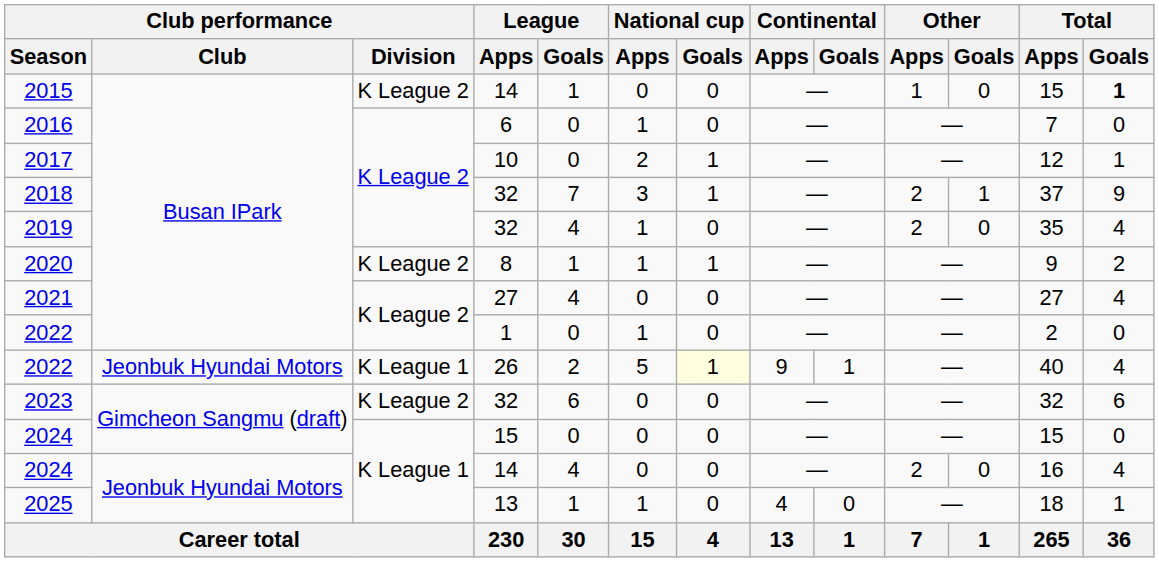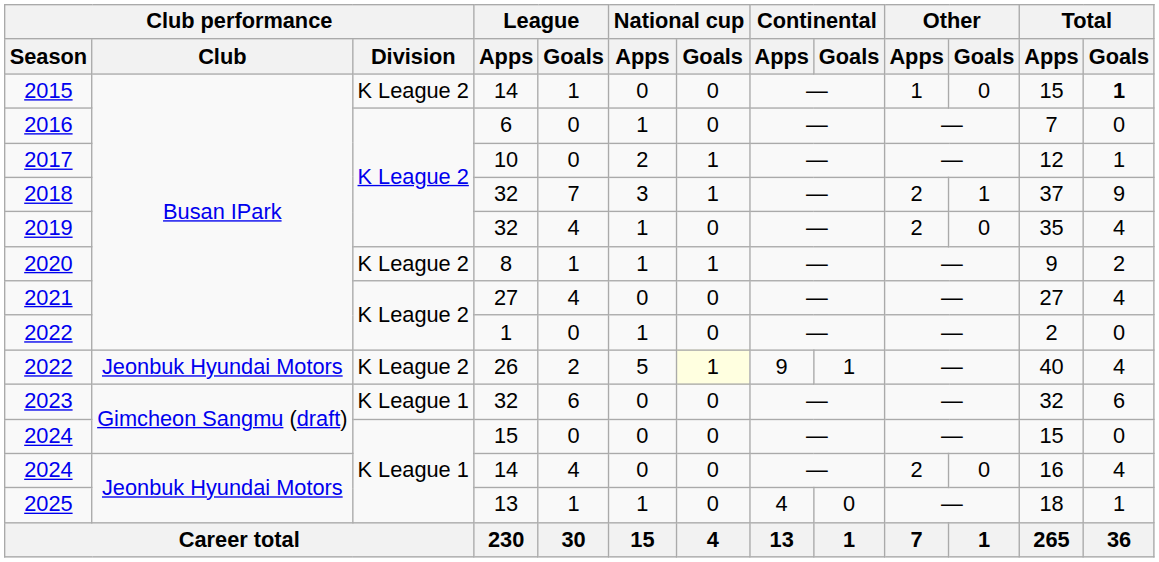2022 / 26 | Club performance / Division: K League 1 -> K League 2
2023 | Club performance / Division: K League 2 -> K League 1
